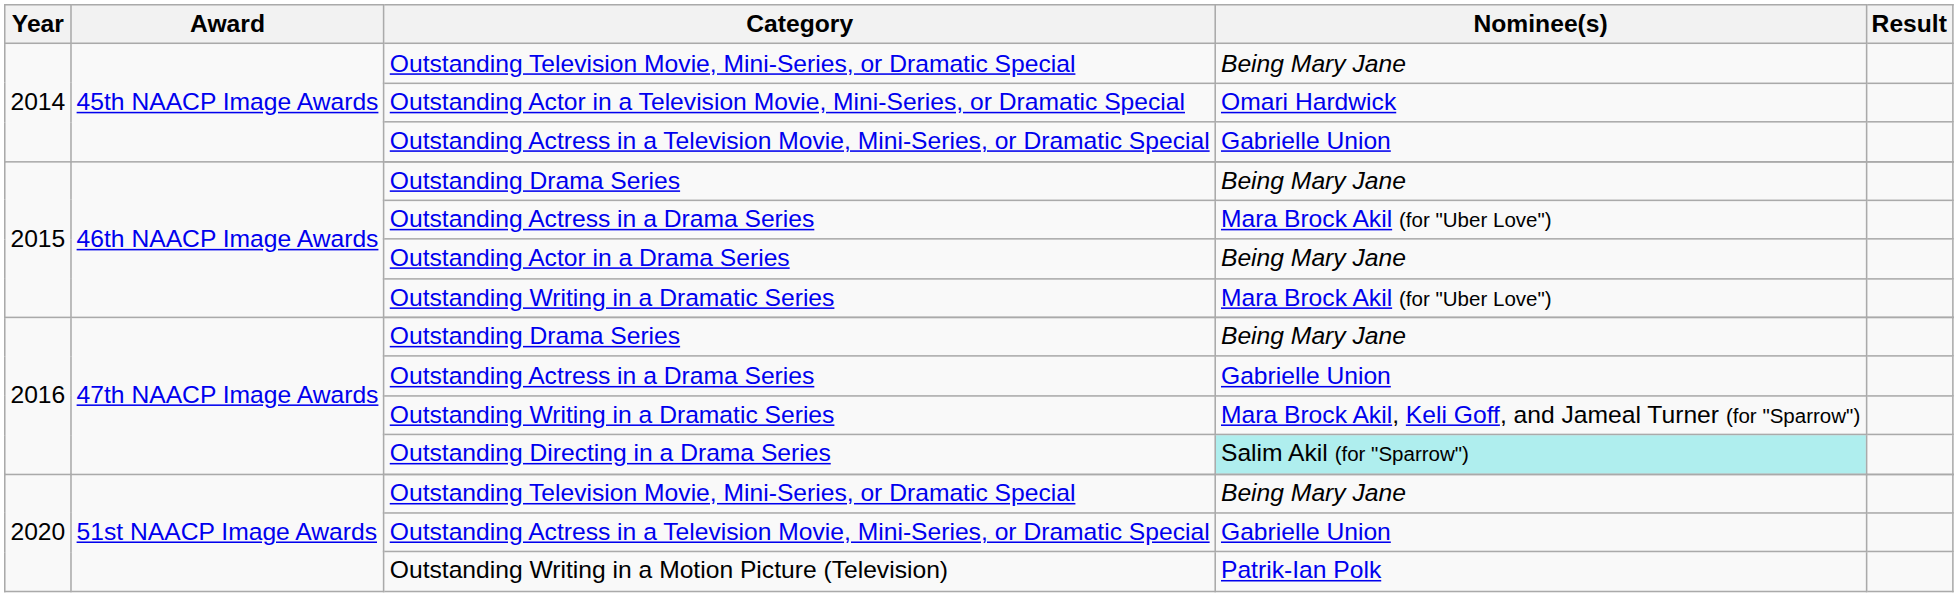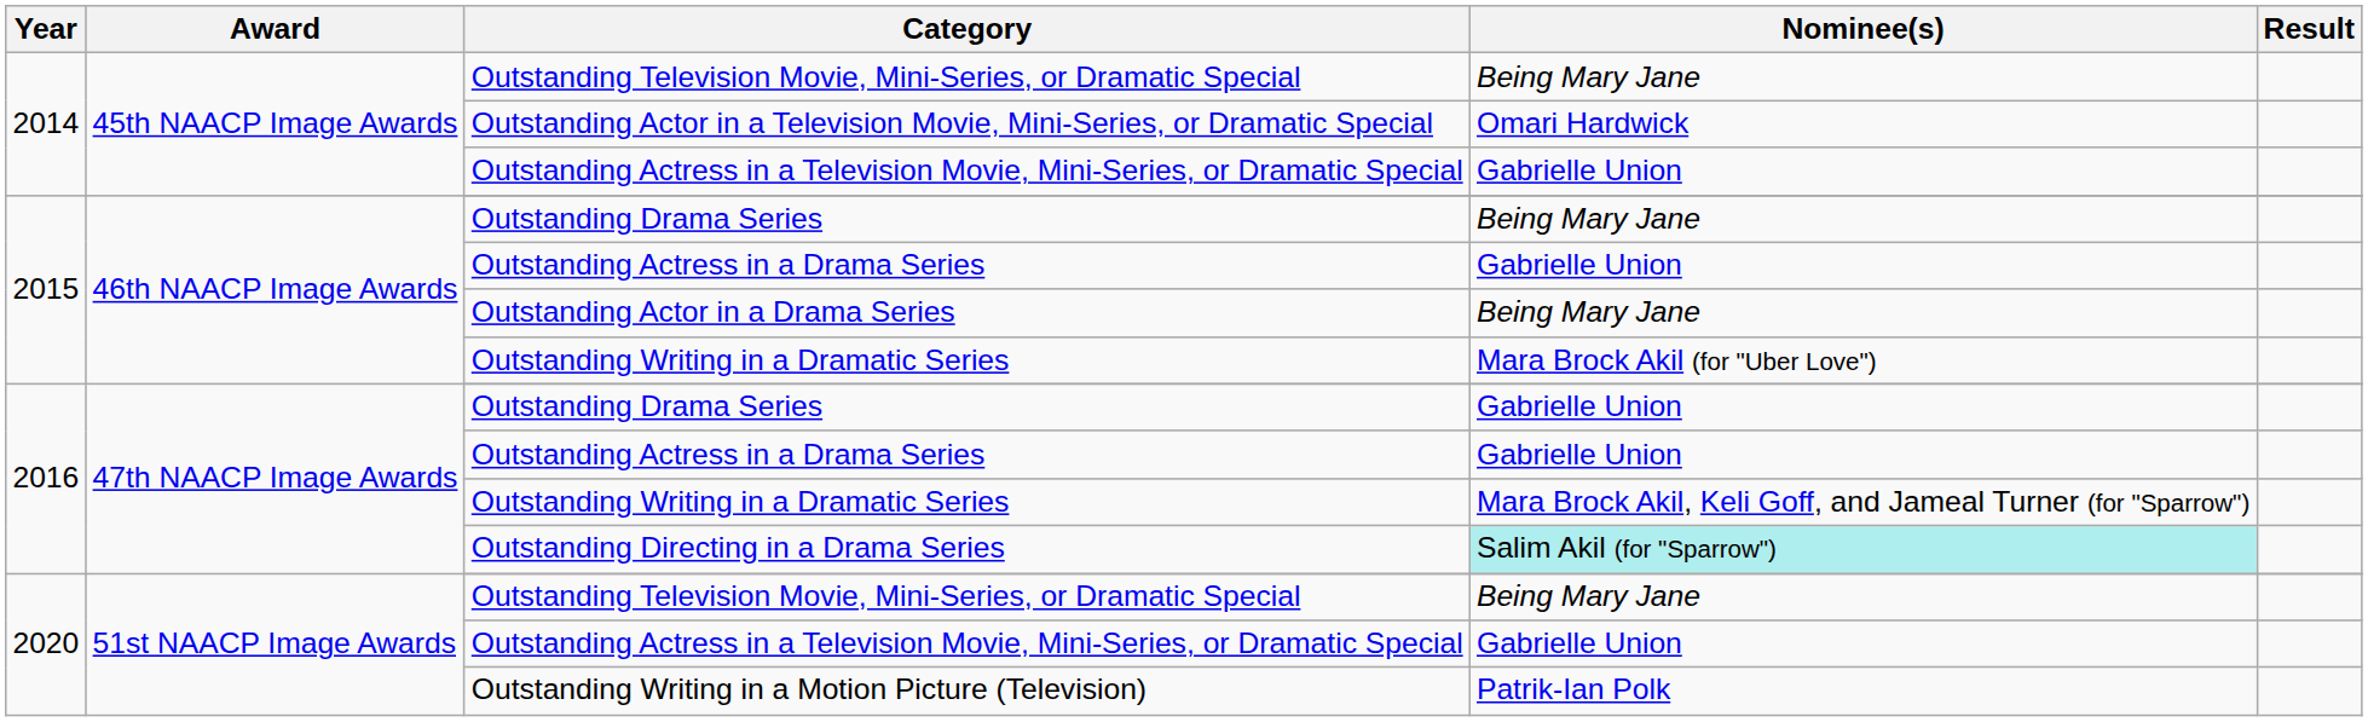2015 / Outstanding Actress in a Drama Series | Nominee(s): Mara Brock Akil (for "Uber Love") -> Gabrielle Union
2016 / Outstanding Drama Series | Nominee(s): Being Mary Jane -> Gabrielle Union
